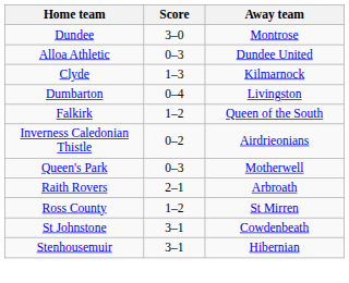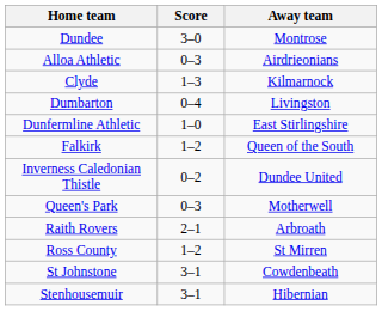Alloa Athletic | Away team: Dundee United -> Airdrieonians
+ row: Dunfermline Athletic | 1–0 | East Stirlingshire
Inverness Caledonian Thistle | Away team: Airdrieonians -> Dundee United
